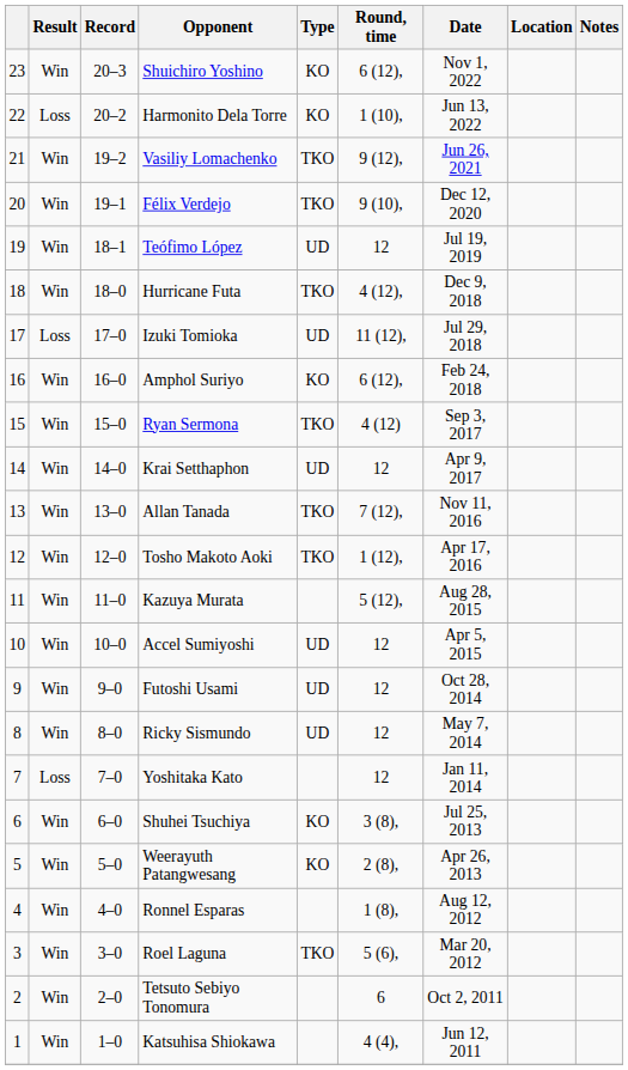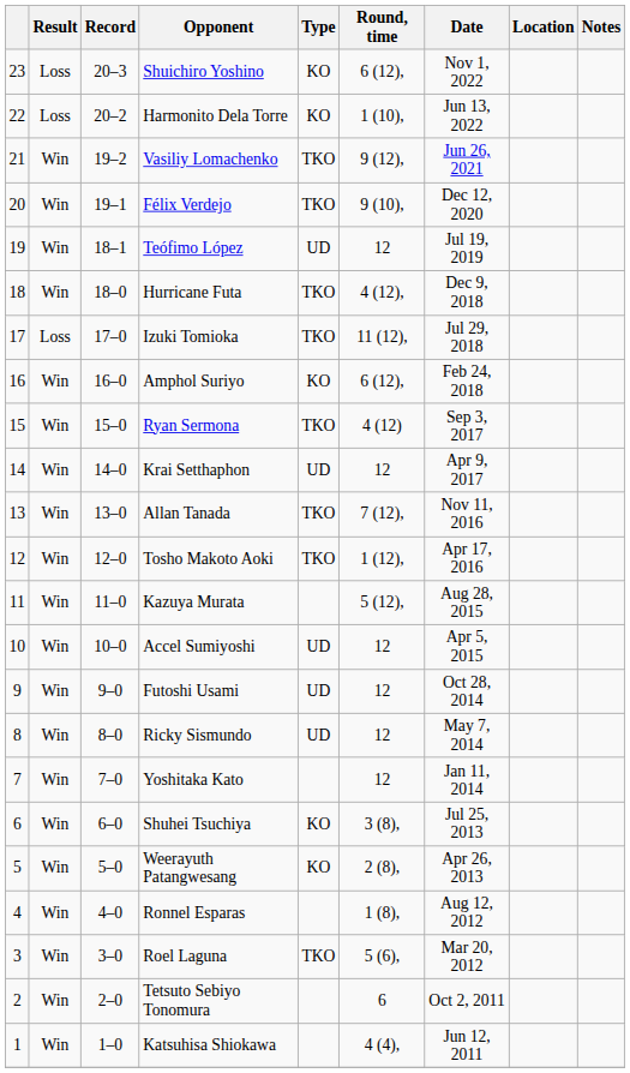Shuichiro Yoshino | Result: Win -> Loss
Izuki Tomioka | Type: UD -> TKO
Yoshitaka Kato | Result: Loss -> Win
